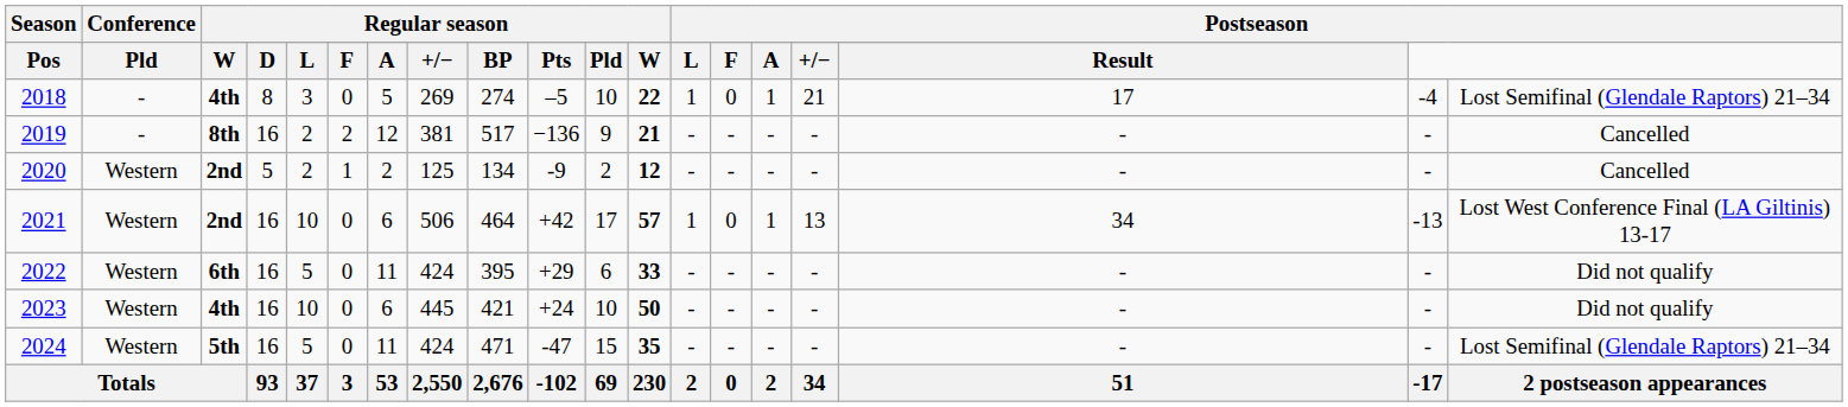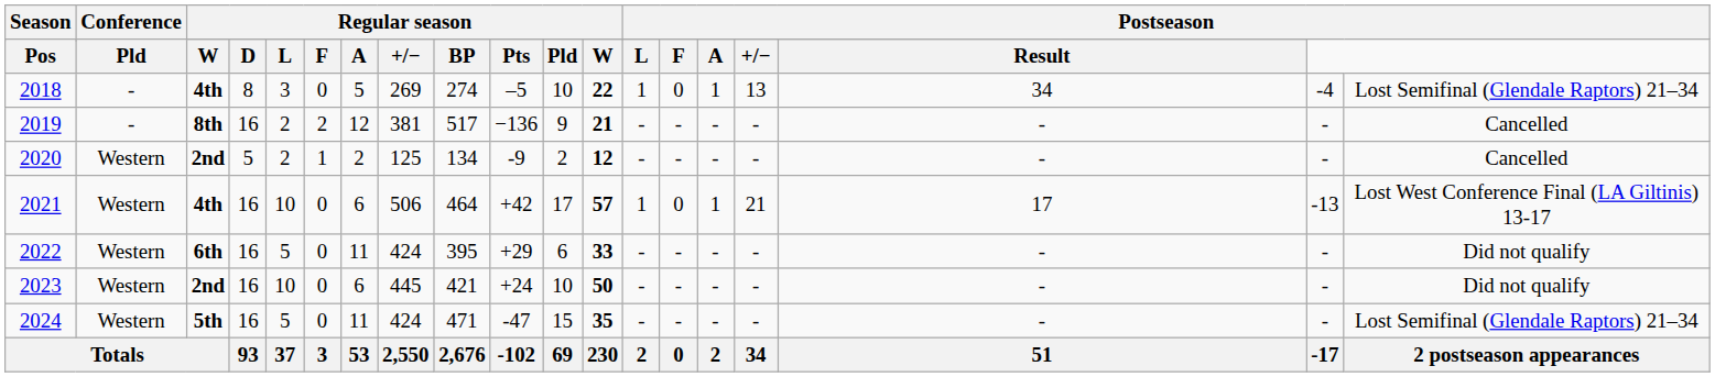2018 | column 16: 21 -> 13
2018 | column 17: 17 -> 34
2021 | column 3: 2nd -> 4th
2021 | column 16: 13 -> 21
2021 | column 17: 34 -> 17
2023 | column 3: 4th -> 2nd
